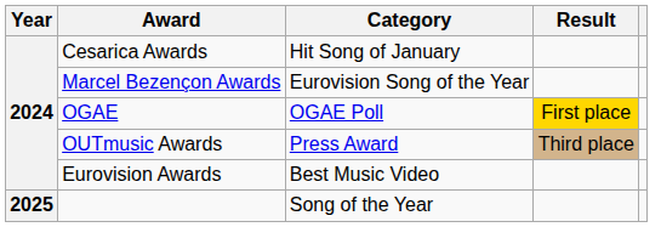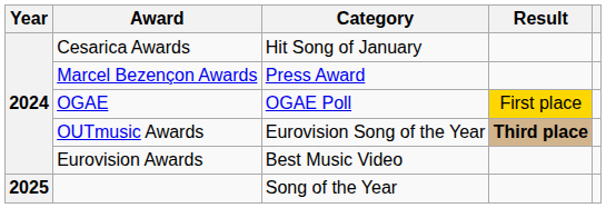Marcel Bezençon Awards | Category: Eurovision Song of the Year -> Press Award
OUTmusic Awards | Category: Press Award -> Eurovision Song of the Year
OUTmusic Awards | Result: normal -> bold
